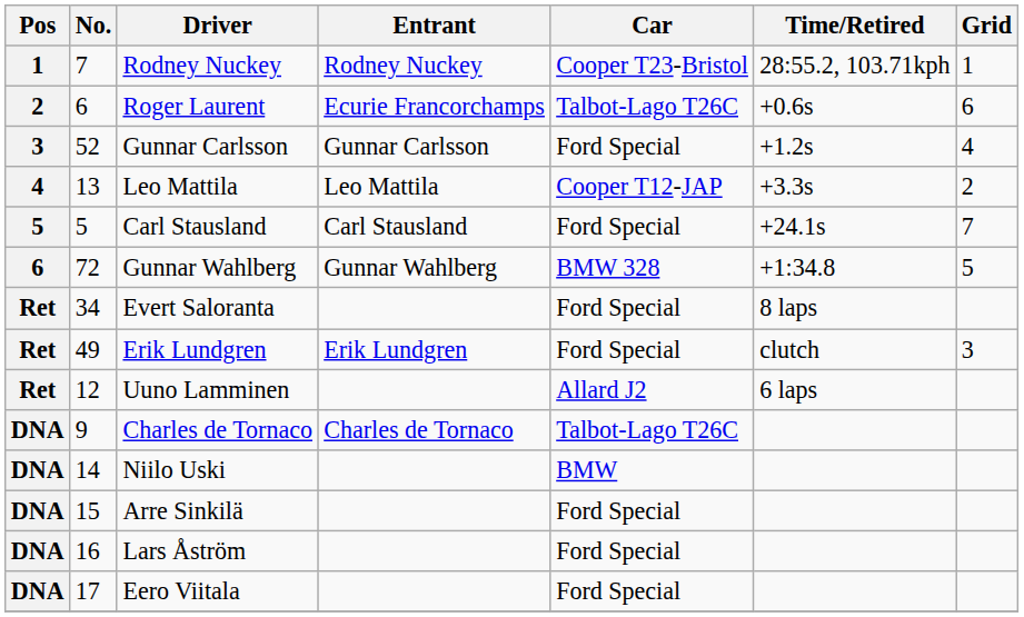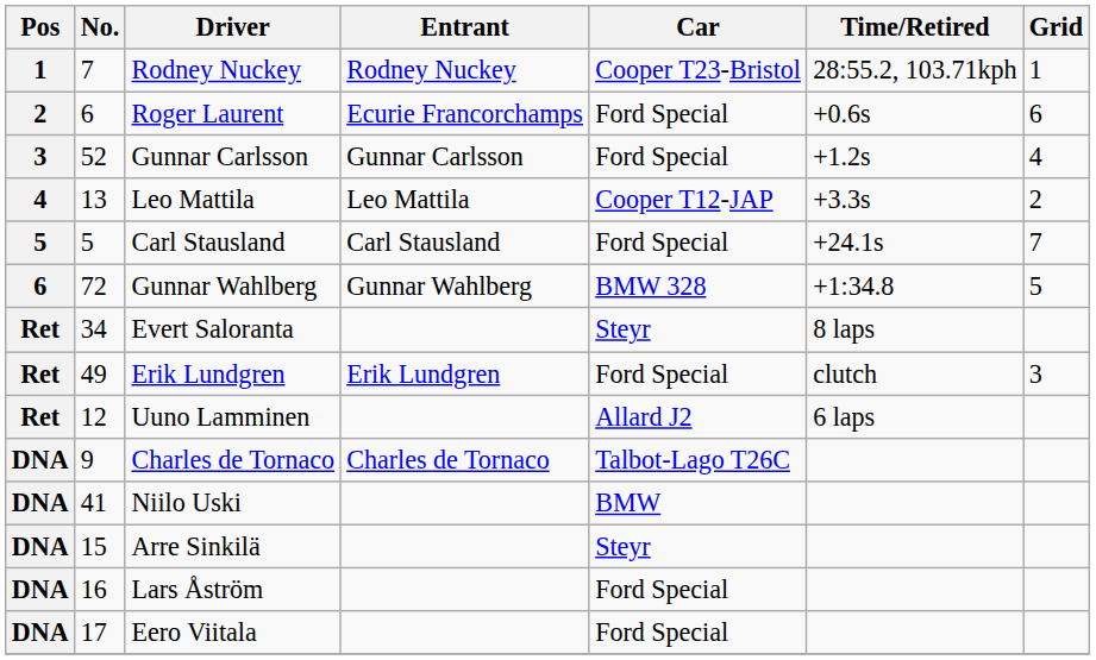Roger Laurent | Car: Talbot-Lago T26C -> Ford Special
Evert Saloranta | Car: Ford Special -> Steyr
Niilo Uski | No.: 14 -> 41
Arre Sinkilä | Car: Ford Special -> Steyr
